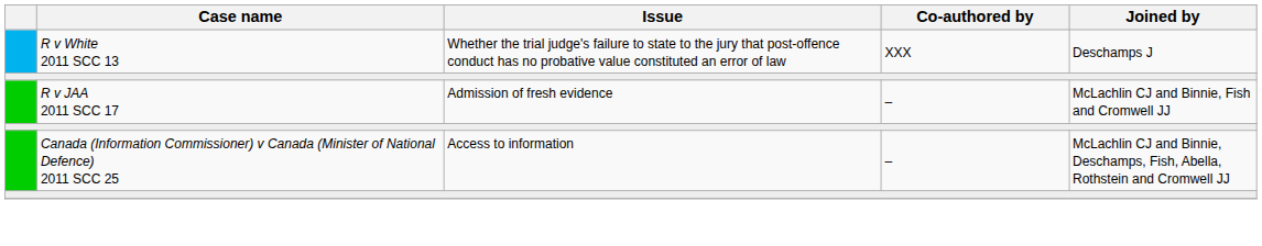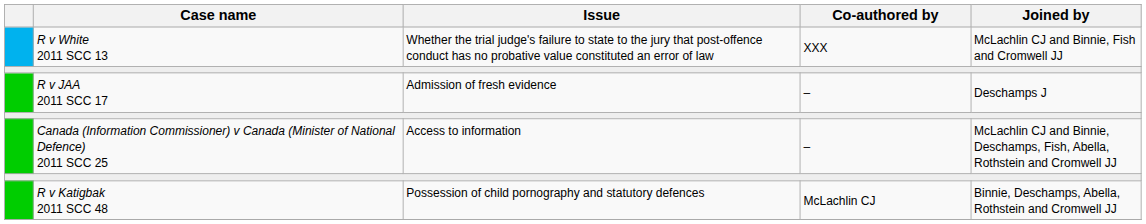R v White 2011 SCC 13 | Joined by: Deschamps J -> McLachlin CJ and Binnie, Fish and Cromwell JJ
R v JAA 2011 SCC 17 | Joined by: McLachlin CJ and Binnie, Fish and Cromwell JJ -> Deschamps J
+ row: R v Katigbak 2011 SCC 48 | Possession of child pornography and statutory defences | McLachlin CJ | Binnie, Deschamps, Abella, Rothstein and Cromwell JJ
